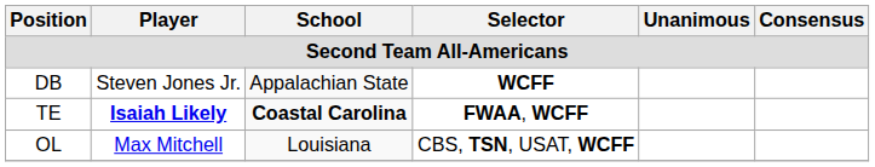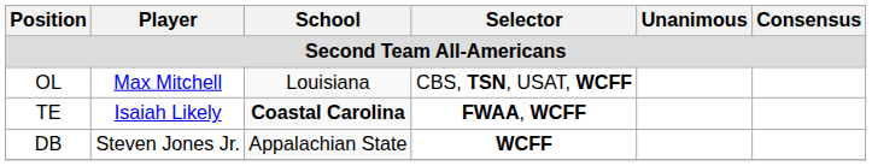rows swapped: OL <-> DB
TE | Player: bold -> normal
